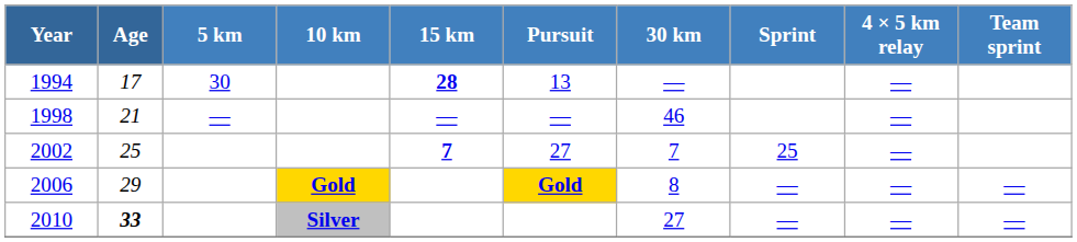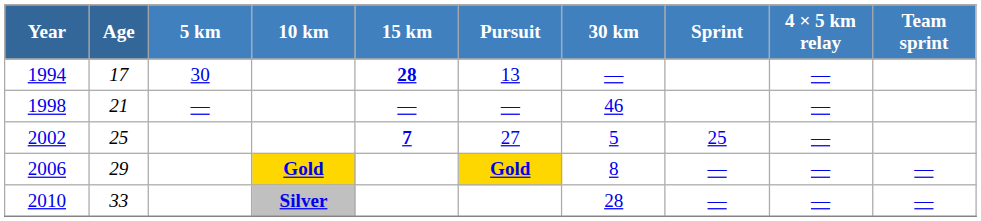2002 | 30 km: 7 -> 5
2010 | Age: bold -> normal
2010 | 30 km: 27 -> 28
